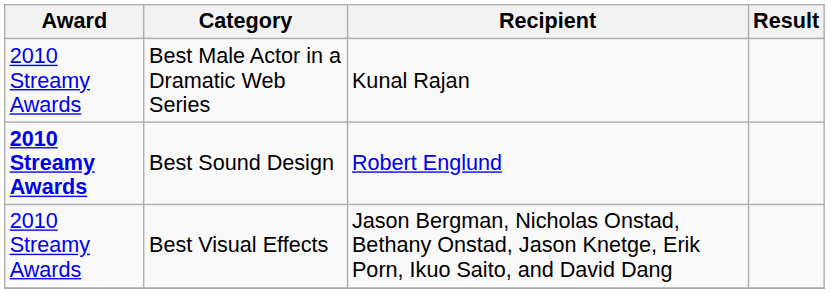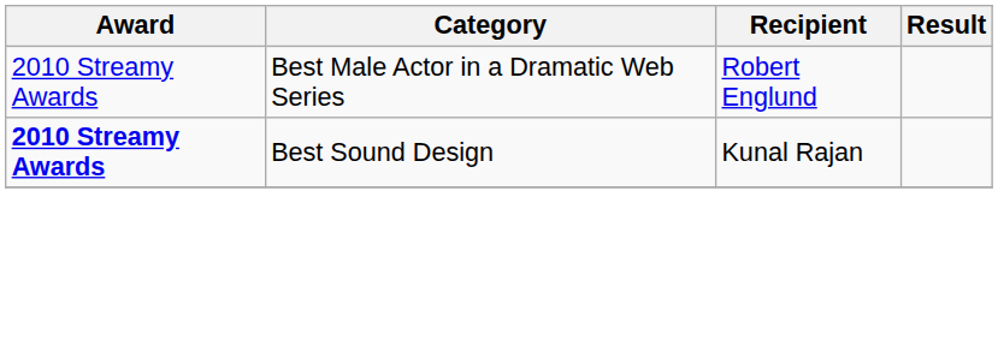Best Male Actor in a Dramatic Web Series | Recipient: Kunal Rajan -> Robert Englund
Best Sound Design | Recipient: Robert Englund -> Kunal Rajan
- row: 2010 Streamy Awards | Best Visual Effects | Jason Bergman, Nicholas Onstad, Bethany Onstad, Jason Knetge, Erik Porn, Ikuo Saito, and David Dang
